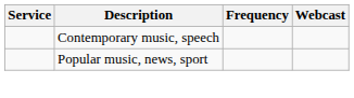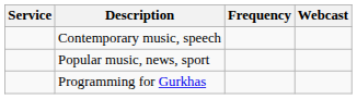+ row: Programming for Gurkhas
